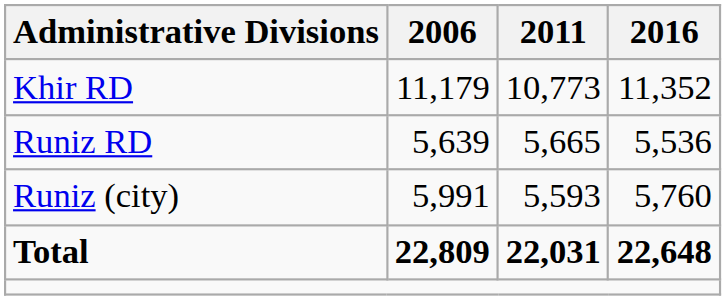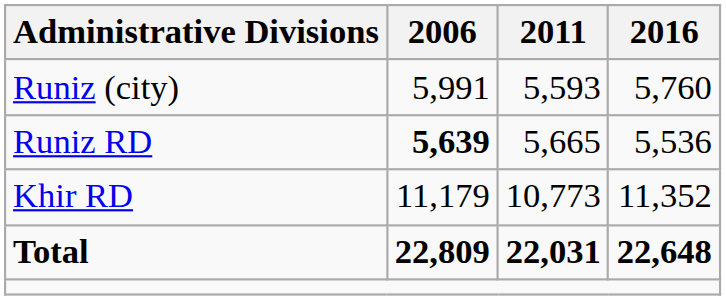rows swapped: Khir RD <-> Runiz (city)
Runiz RD | 2006: normal -> bold
